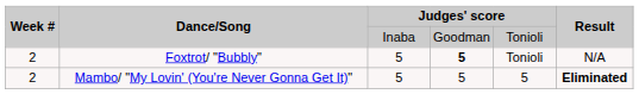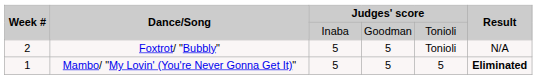Foxtrot/ "Bubbly" | column 4: bold -> normal
Mambo/ "My Lovin' (You're Never Gonna Get It)" | Week #: 2 -> 1
